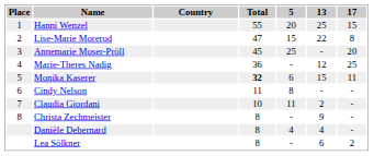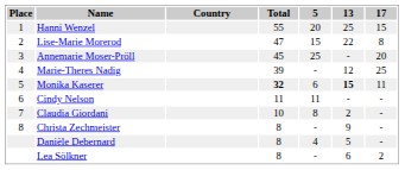Marie-Theres Nadig | Total: 36 -> 39
Monika Kaserer | 13: normal -> bold
Cindy Nelson | 5: 8 -> 11
Claudia Giordani | 5: 11 -> 8
Danièle Debernard | 13: 4 -> 5
